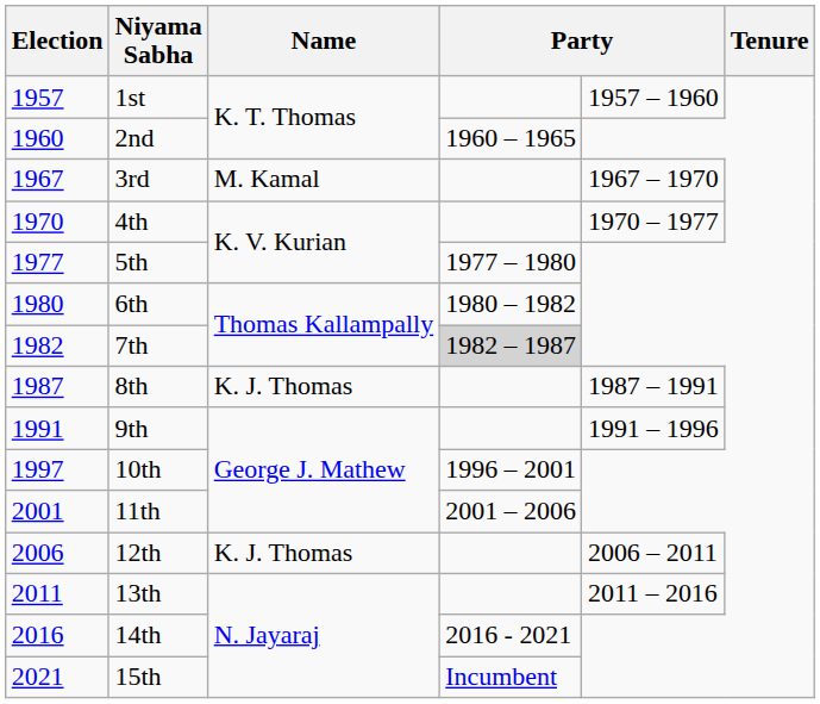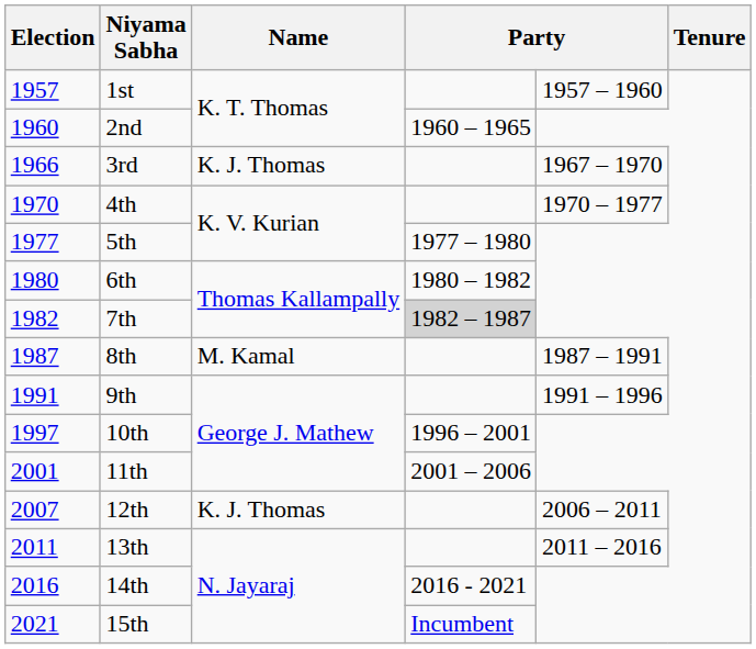3rd | Election: 1967 -> 1966
3rd | Name: M. Kamal -> K. J. Thomas
8th | Name: K. J. Thomas -> M. Kamal
12th | Election: 2006 -> 2007
